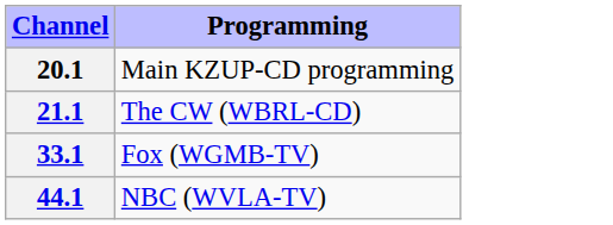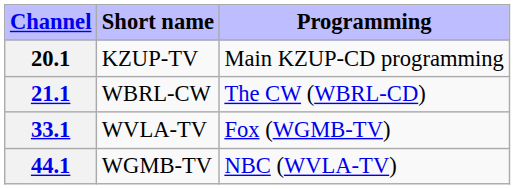+ column: Short name | KZUP-TV | WBRL-CW | WVLA-TV | WGMB-TV
